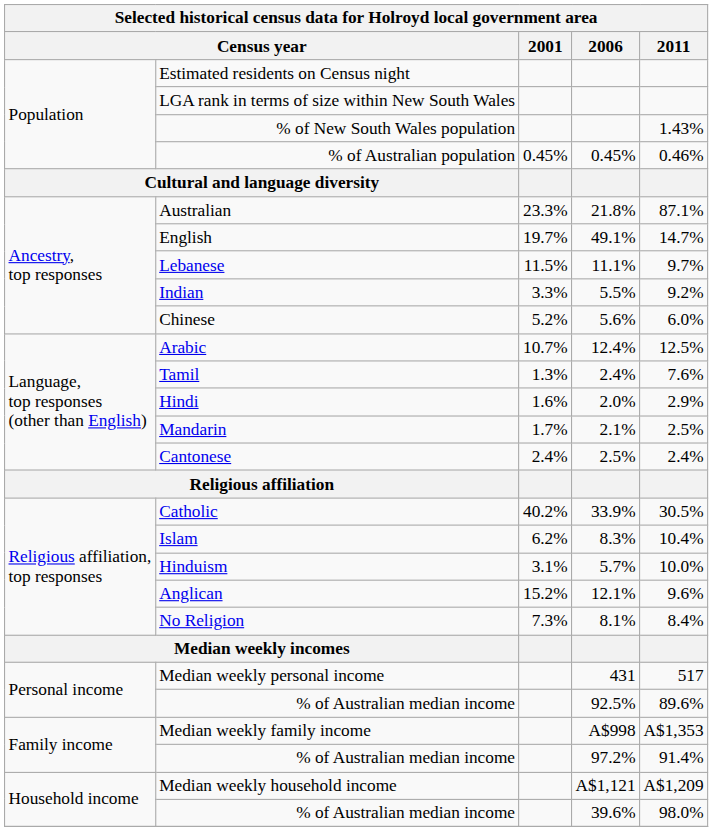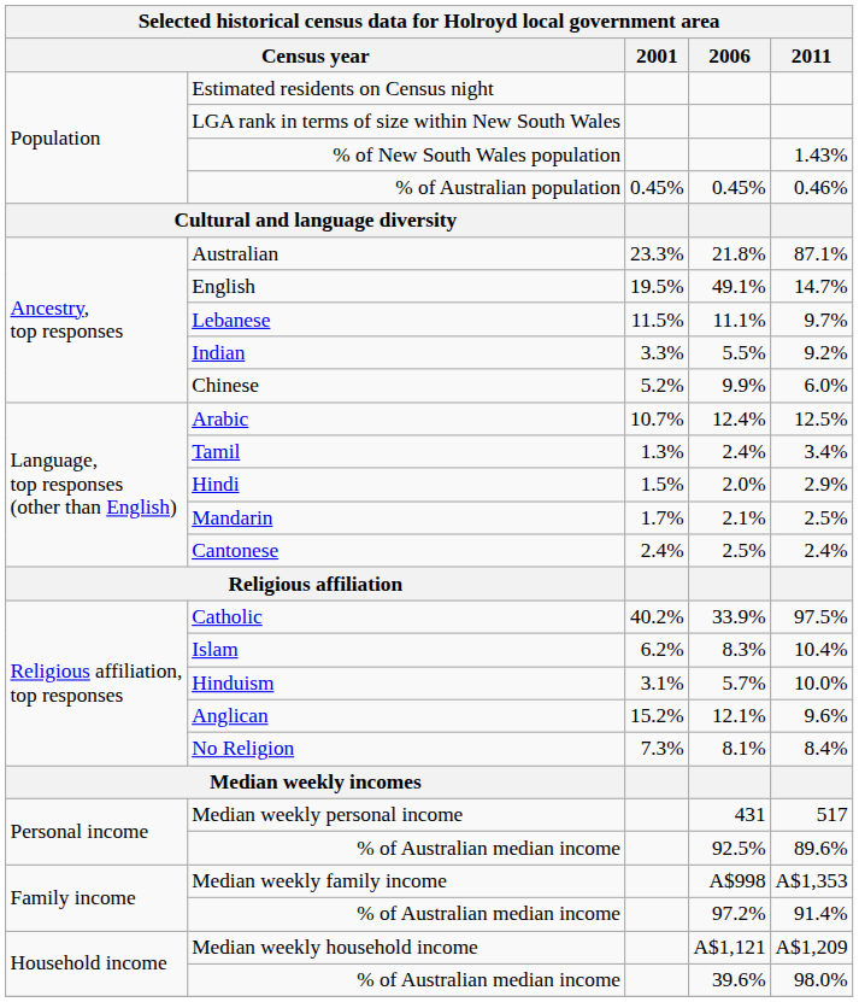English | 2001: 19.7% -> 19.5%
Chinese | 2006: 5.6% -> 9.9%
Tamil | 2011: 7.6% -> 3.4%
Hindi | 2001: 1.6% -> 1.5%
Catholic | 2011: 30.5% -> 97.5%
